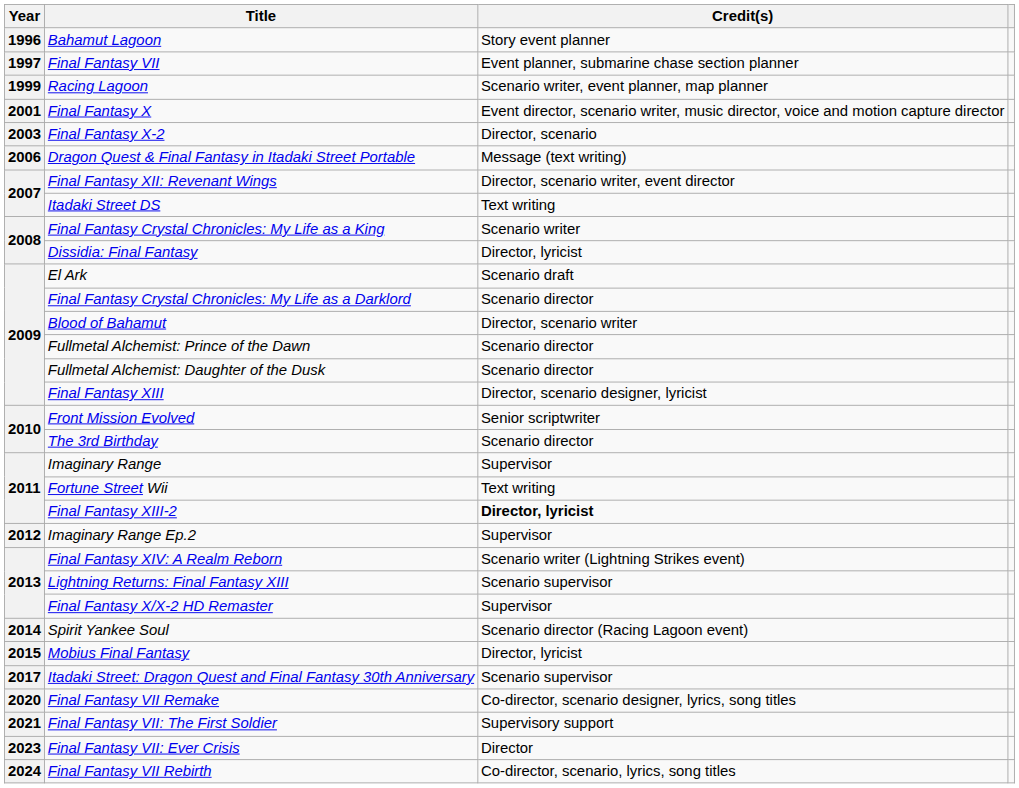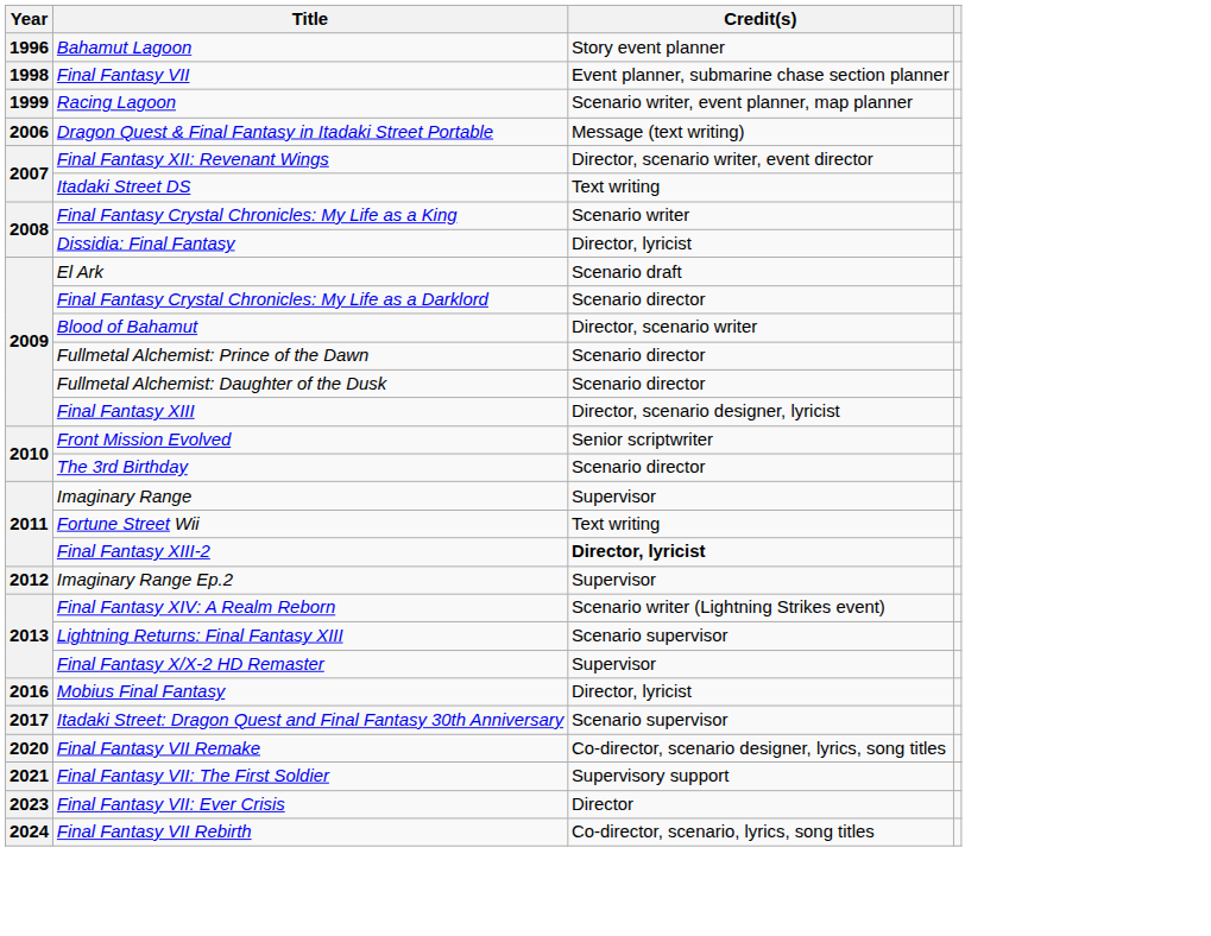Final Fantasy VII | Year: 1997 -> 1998
- row: 2001 | Final Fantasy X | Event director, scenario writer, music director, voice and motion capture director
- row: 2003 | Final Fantasy X-2 | Director, scenario
- row: 2014 | Spirit Yankee Soul | Scenario director (Racing Lagoon event)
Mobius Final Fantasy | Year: 2015 -> 2016
